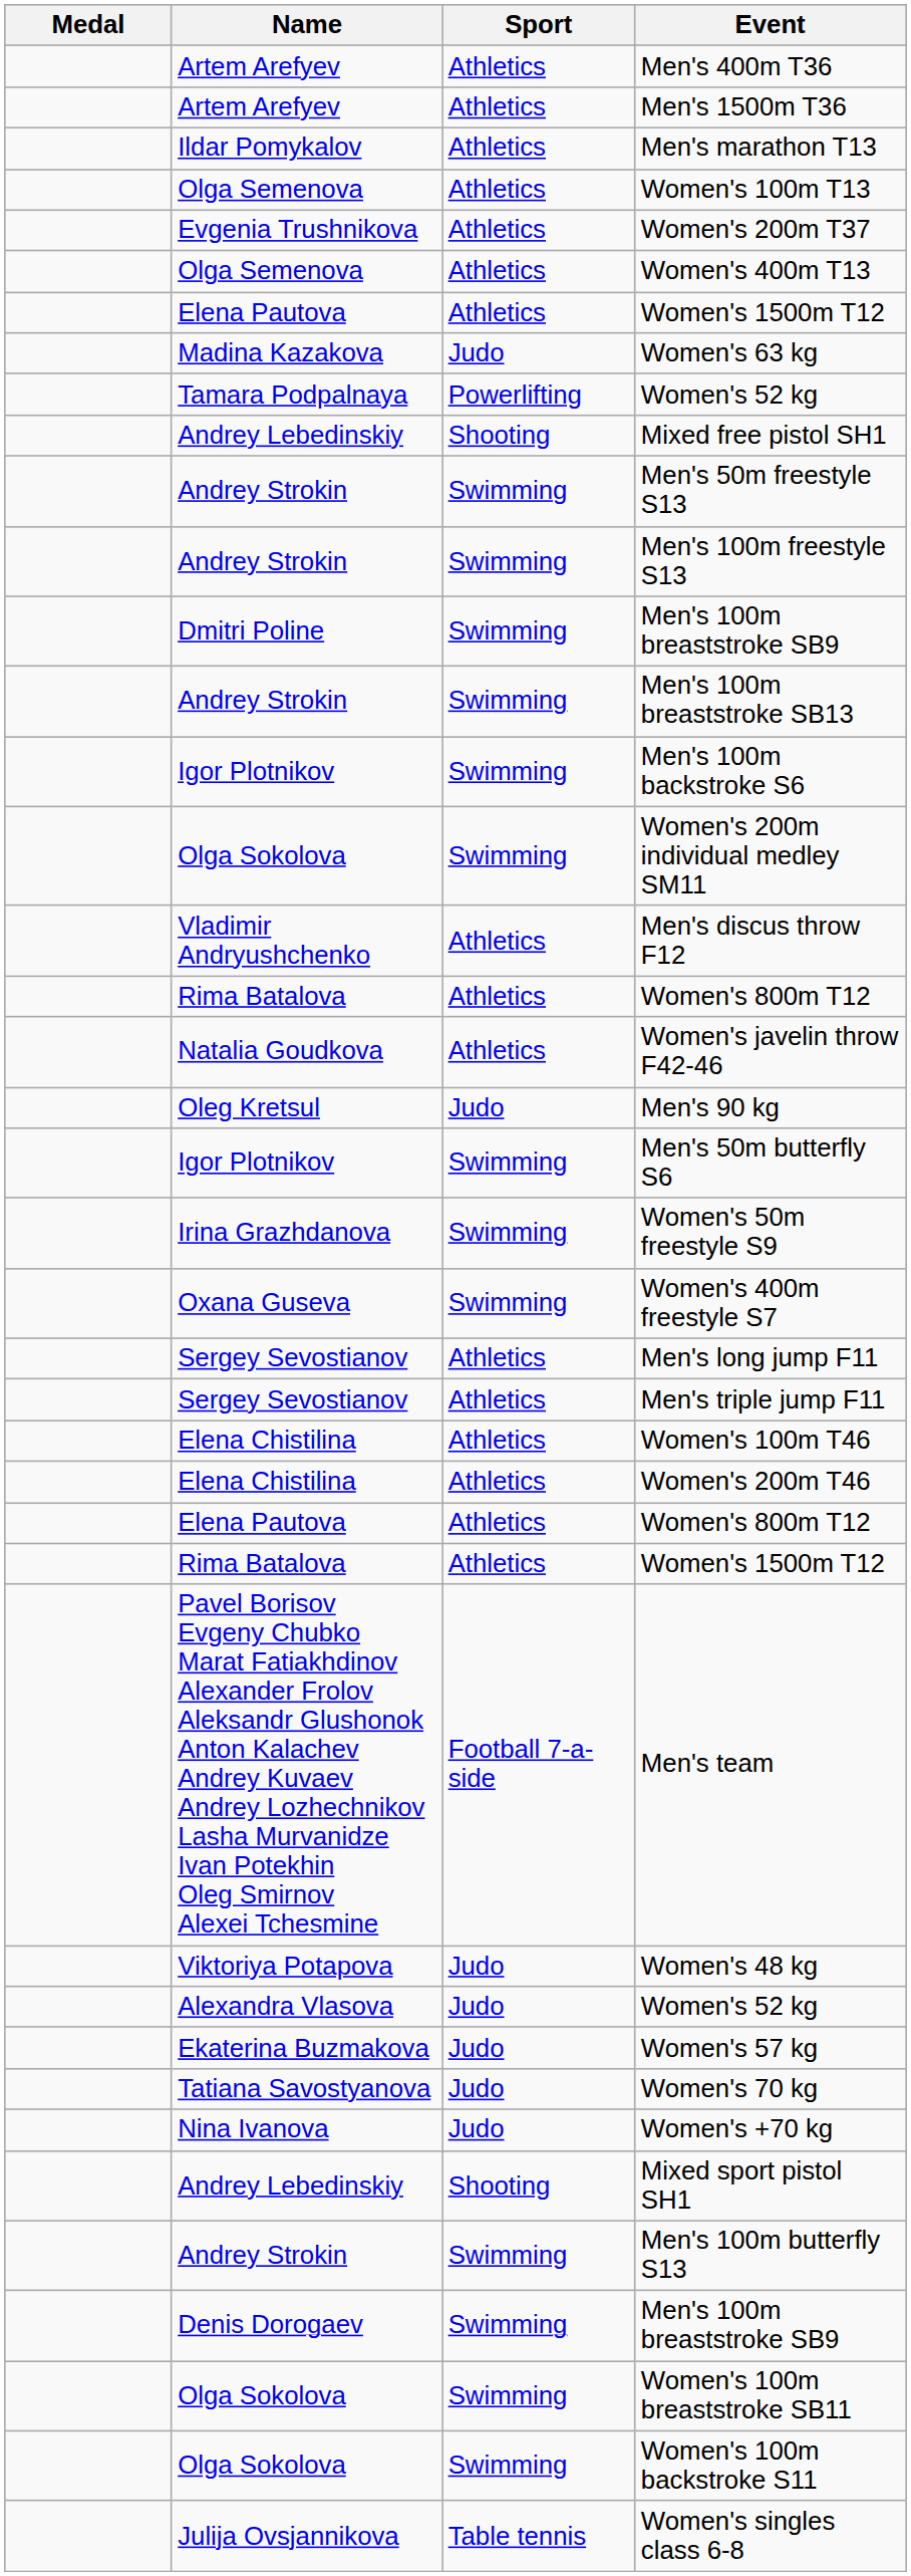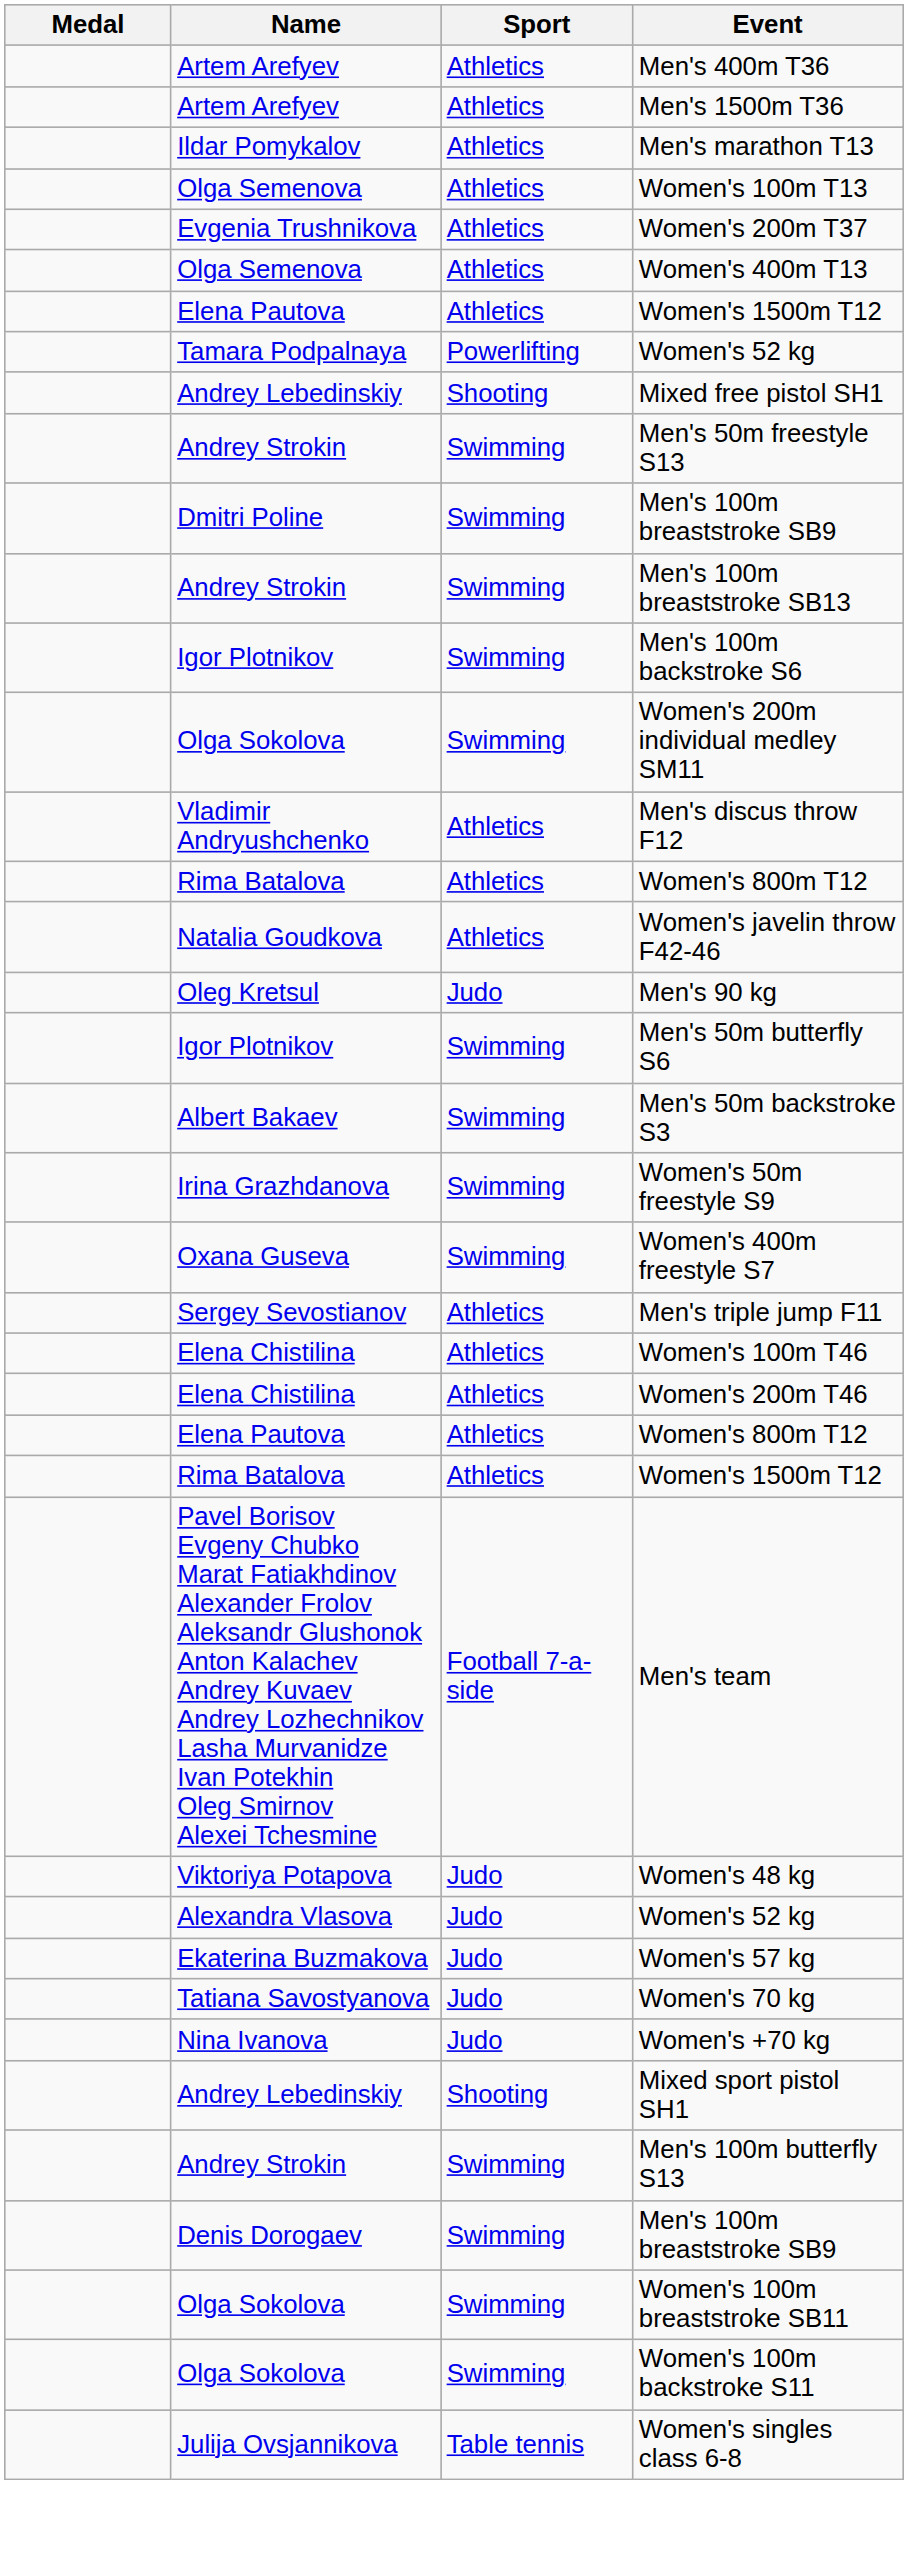- row: Madina Kazakova | Judo | Women's 63 kg
- row: Andrey Strokin | Swimming | Men's 100m freestyle S13
+ row: Albert Bakaev | Swimming | Men's 50m backstroke S3
- row: Sergey Sevostianov | Athletics | Men's long jump F11
